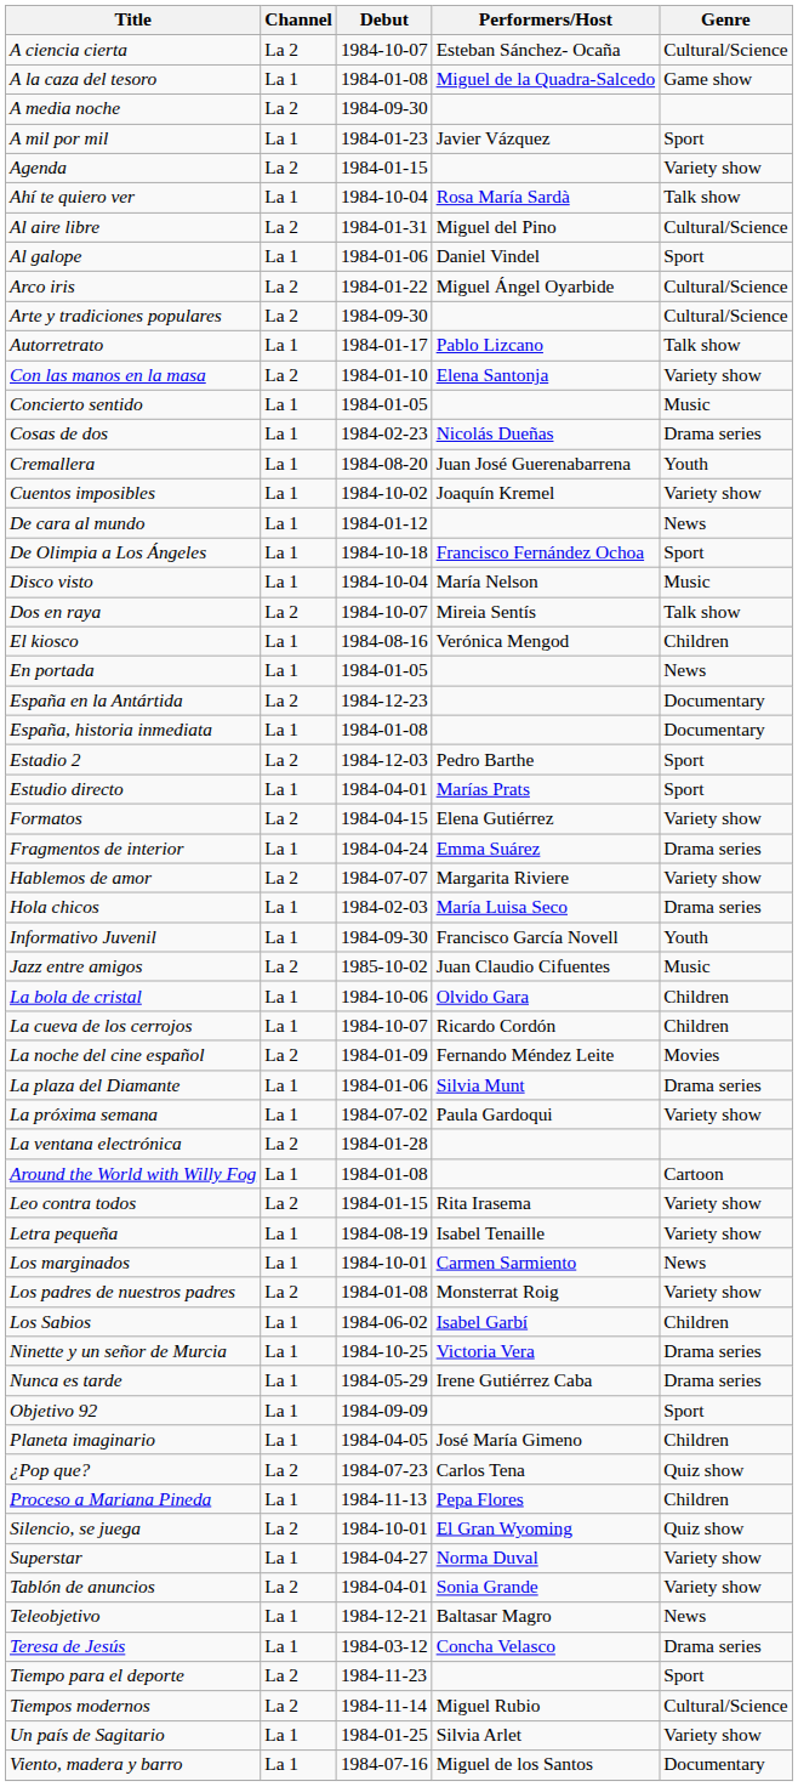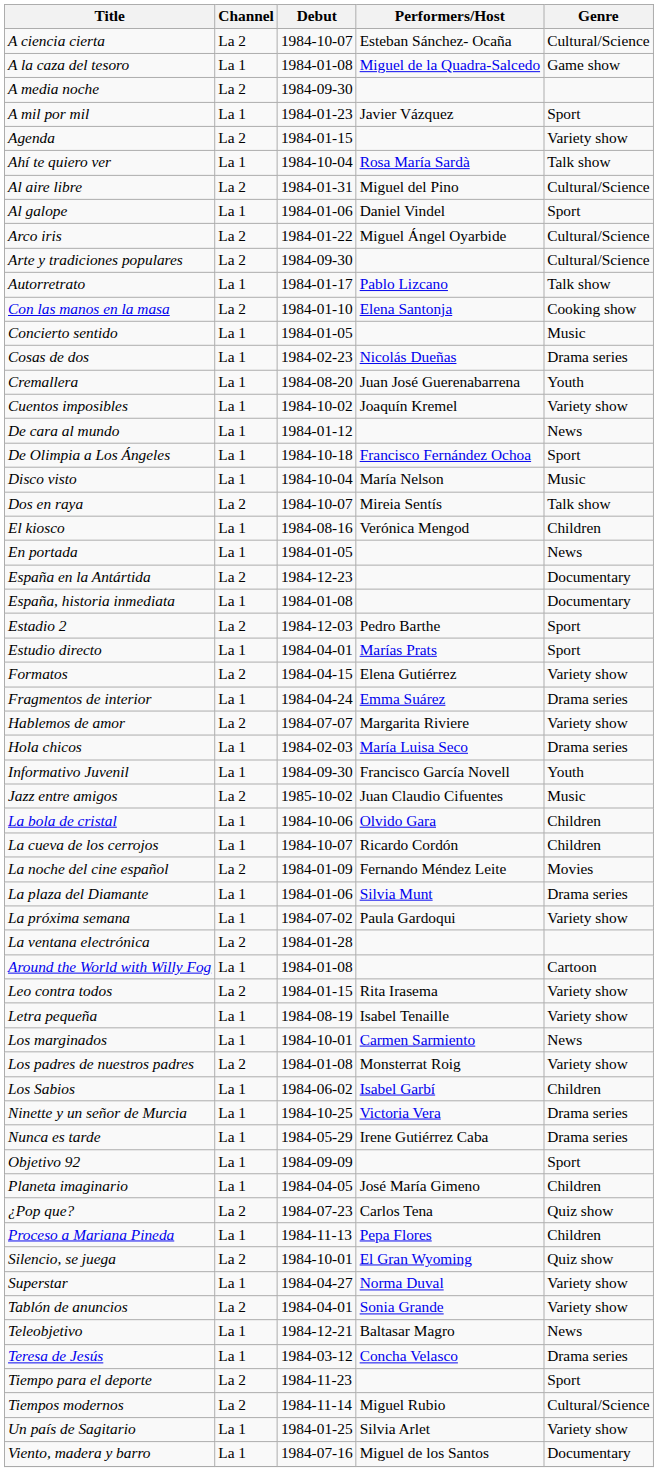Con las manos en la masa | Genre: Variety show -> Cooking show
